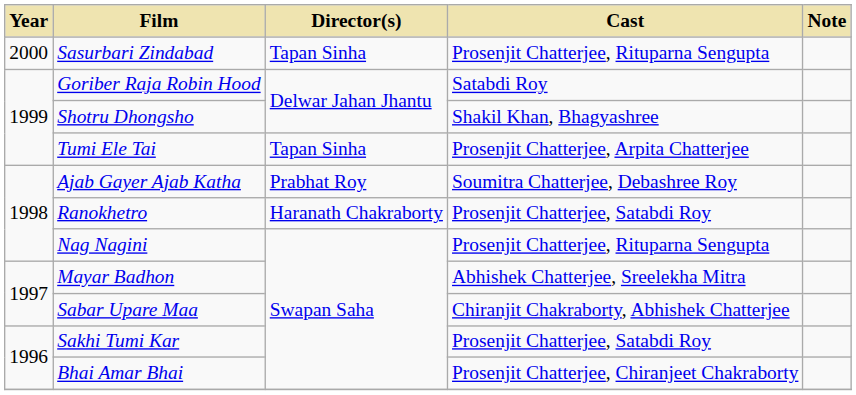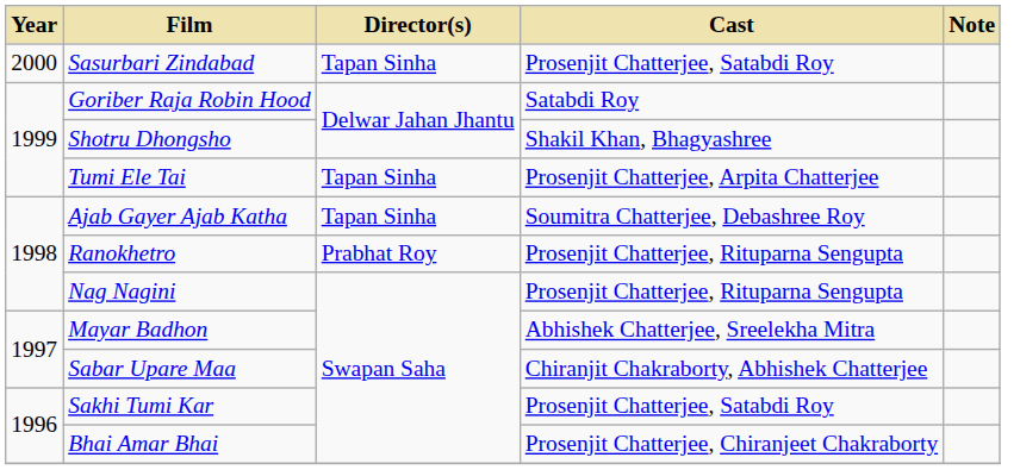Sasurbari Zindabad | Cast: Prosenjit Chatterjee, Rituparna Sengupta -> Prosenjit Chatterjee, Satabdi Roy
Ajab Gayer Ajab Katha | Director(s): Prabhat Roy -> Tapan Sinha
Ranokhetro | Director(s): Haranath Chakraborty -> Prabhat Roy
Ranokhetro | Cast: Prosenjit Chatterjee, Satabdi Roy -> Prosenjit Chatterjee, Rituparna Sengupta
